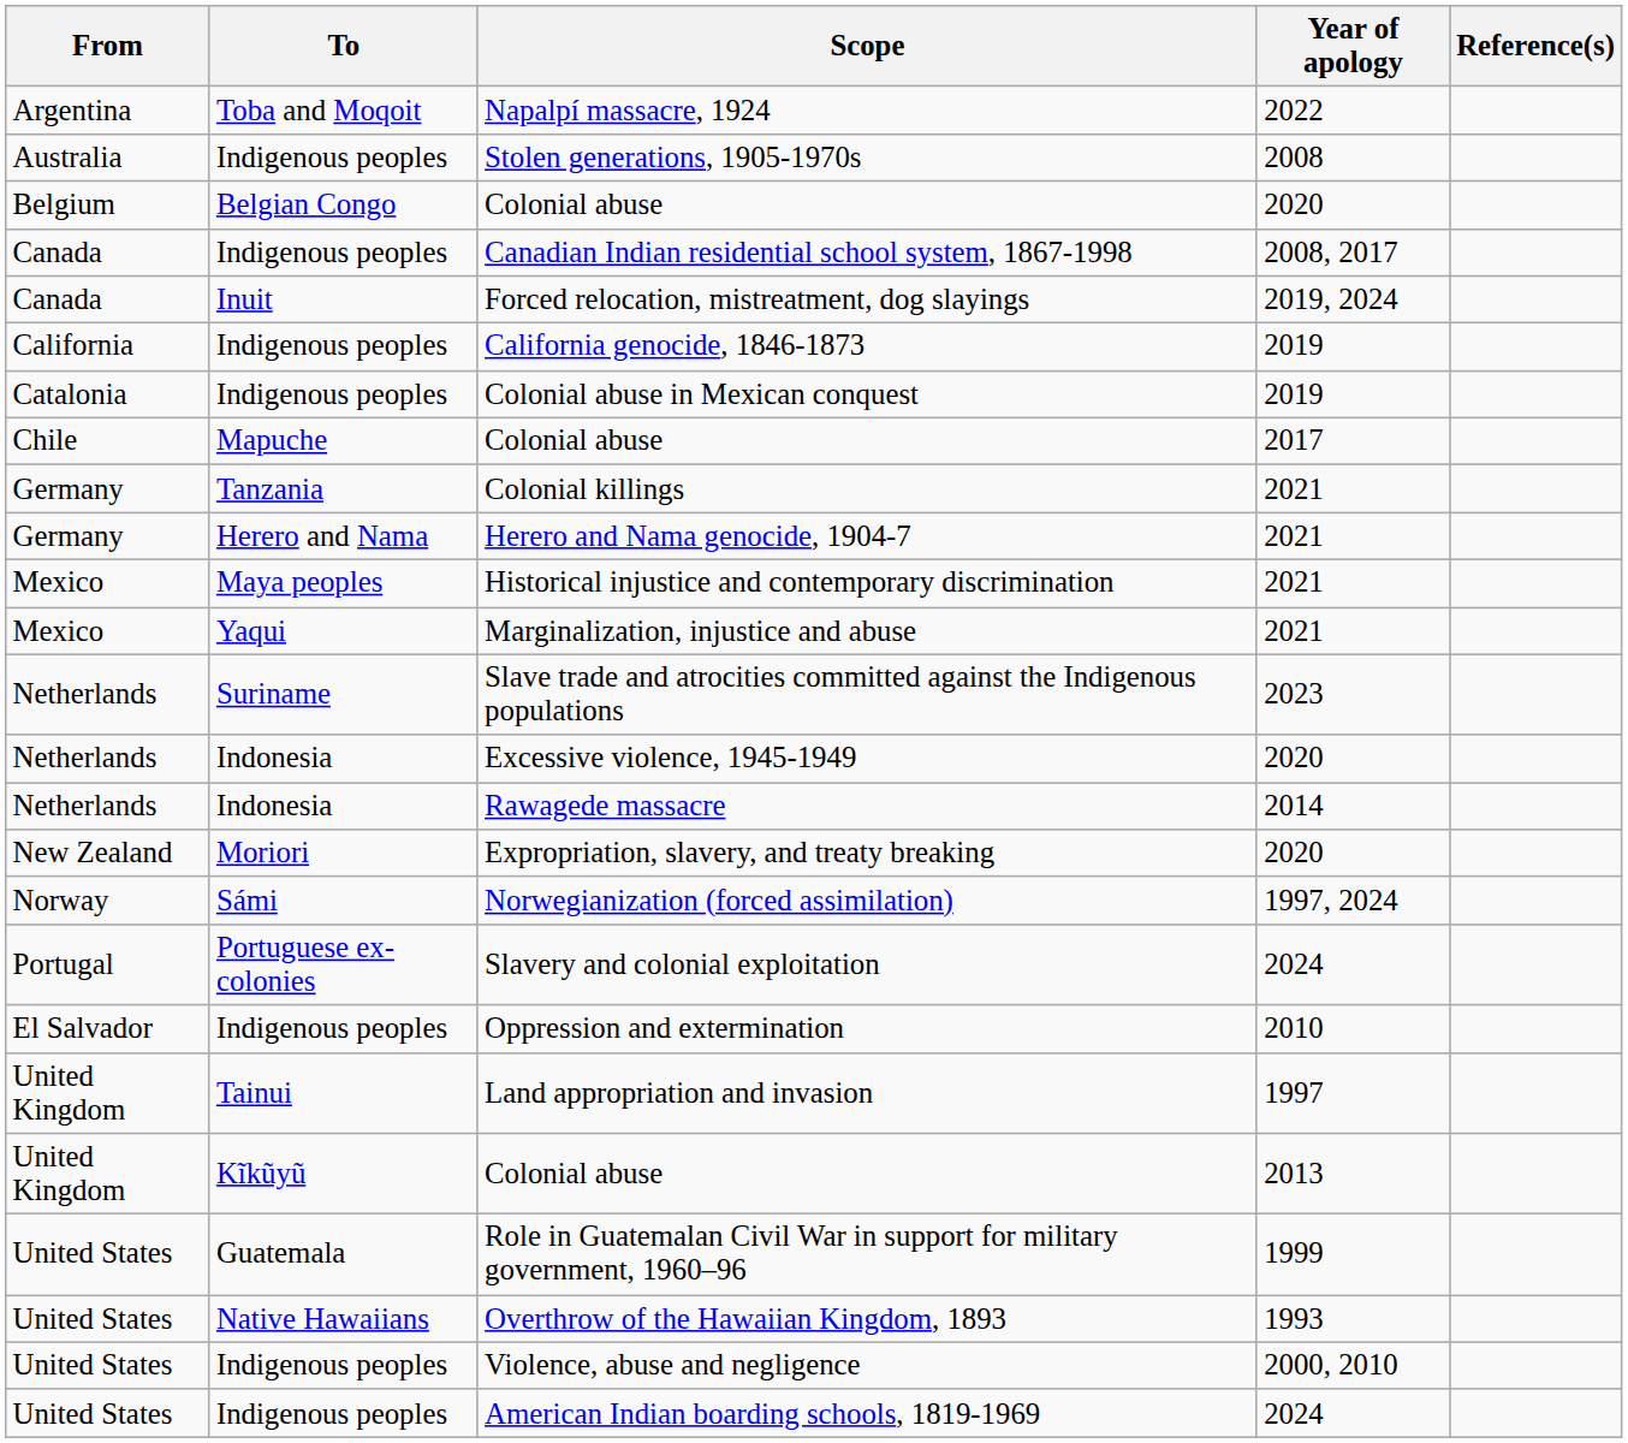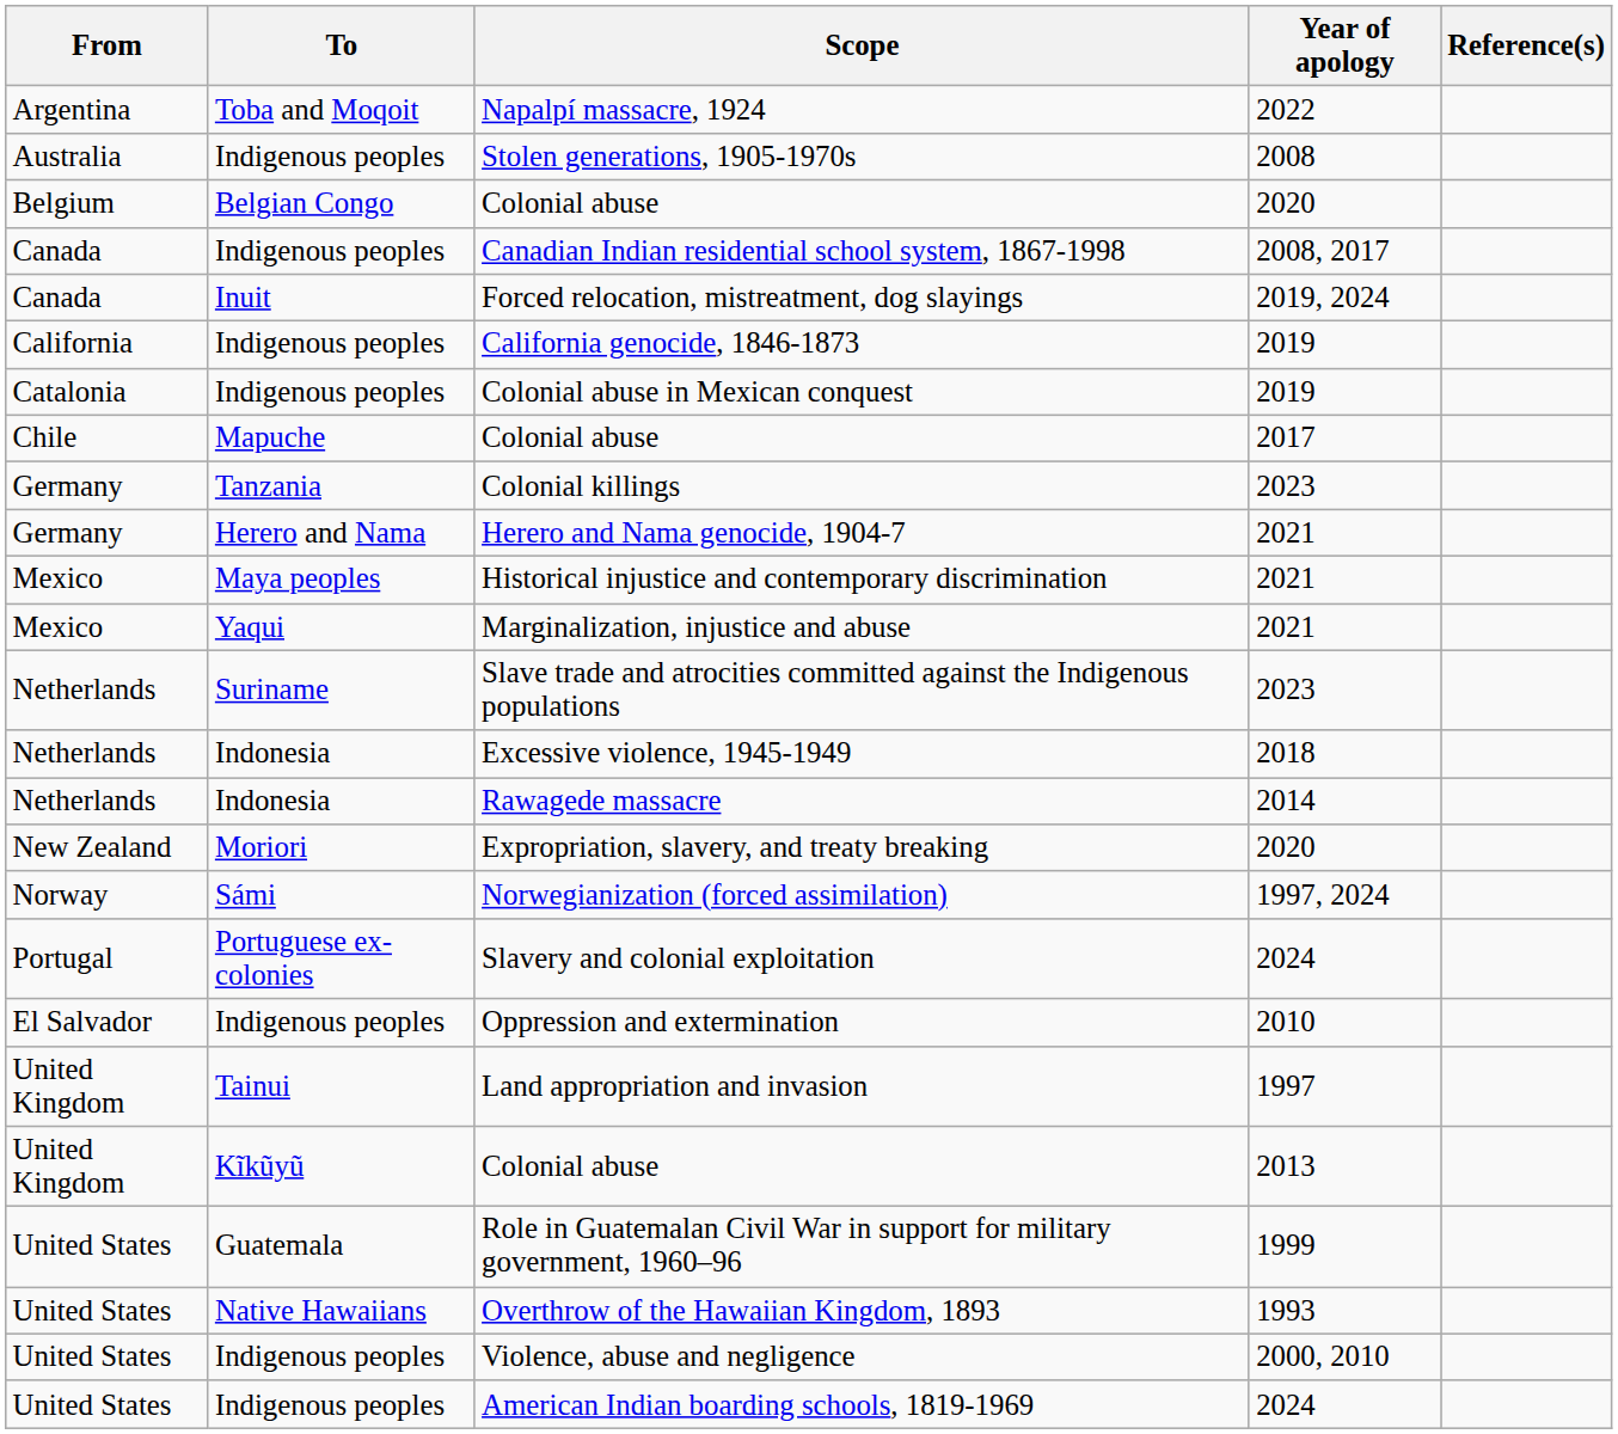Colonial killings | Year of apology: 2021 -> 2023
Excessive violence, 1945-1949 | Year of apology: 2020 -> 2018
